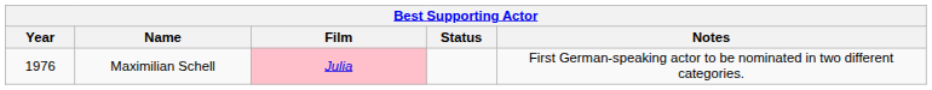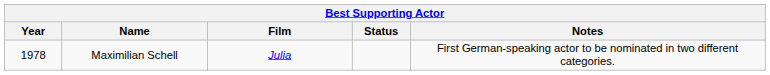Maximilian Schell | Year: 1976 -> 1978
Maximilian Schell | Film: pink background -> no background
